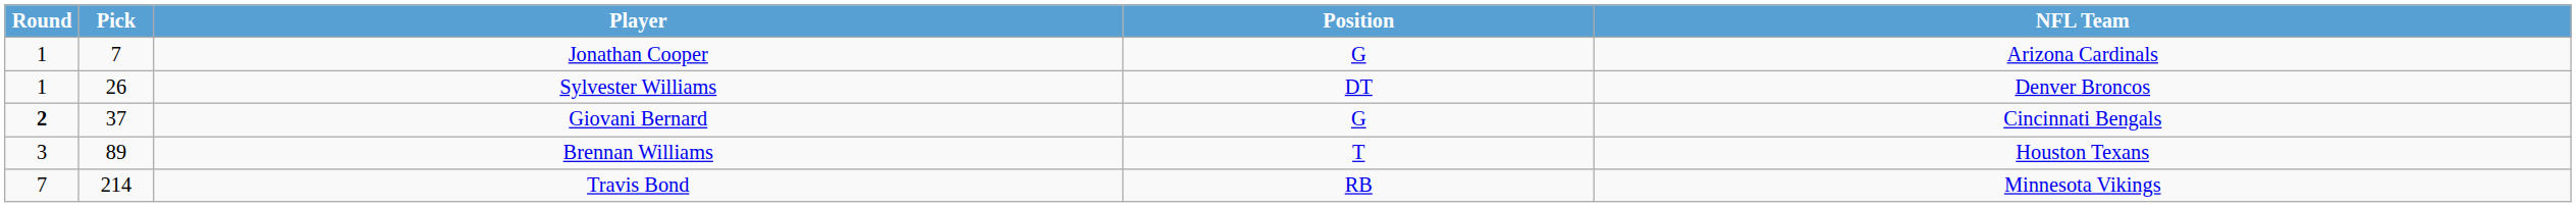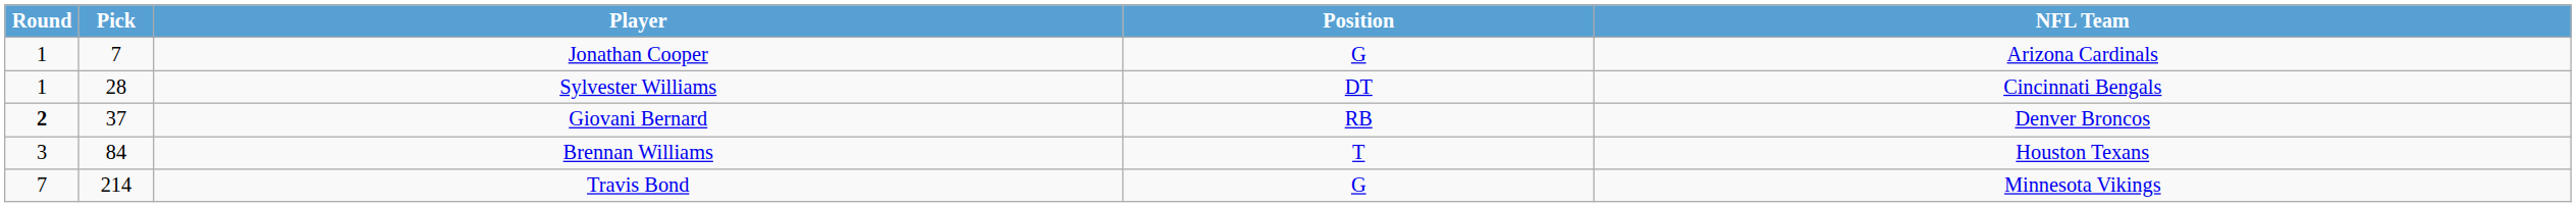Sylvester Williams | Pick: 26 -> 28
Sylvester Williams | NFL Team: Denver Broncos -> Cincinnati Bengals
Giovani Bernard | Position: G -> RB
Giovani Bernard | NFL Team: Cincinnati Bengals -> Denver Broncos
Brennan Williams | Pick: 89 -> 84
Travis Bond | Position: RB -> G
